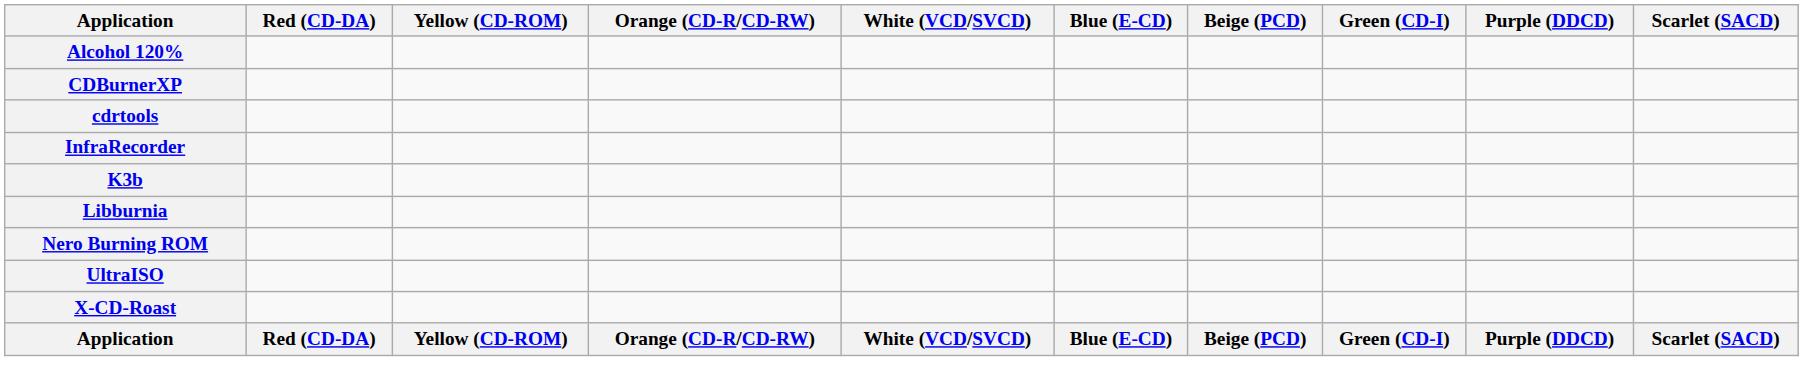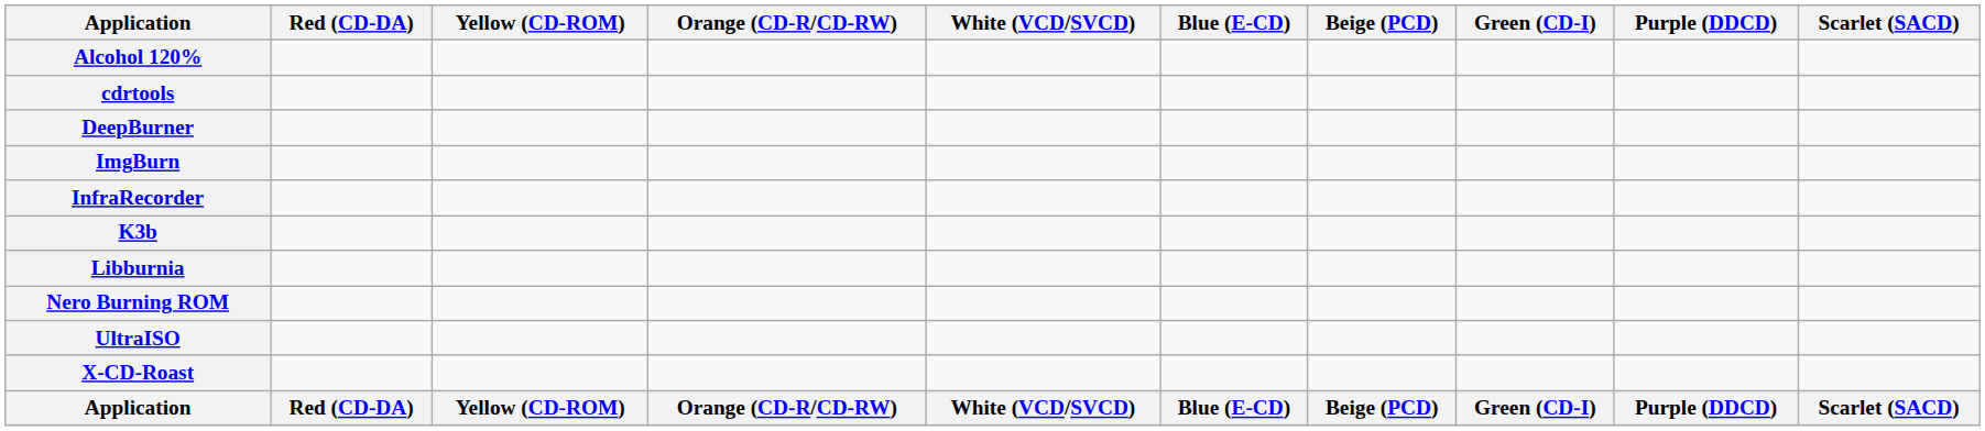- row: CDBurnerXP
+ row: DeepBurner
+ row: ImgBurn
